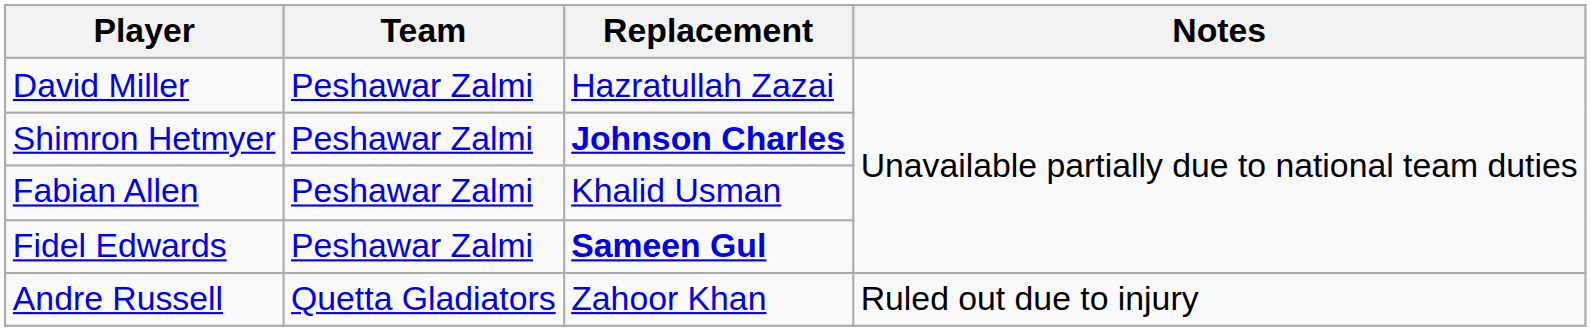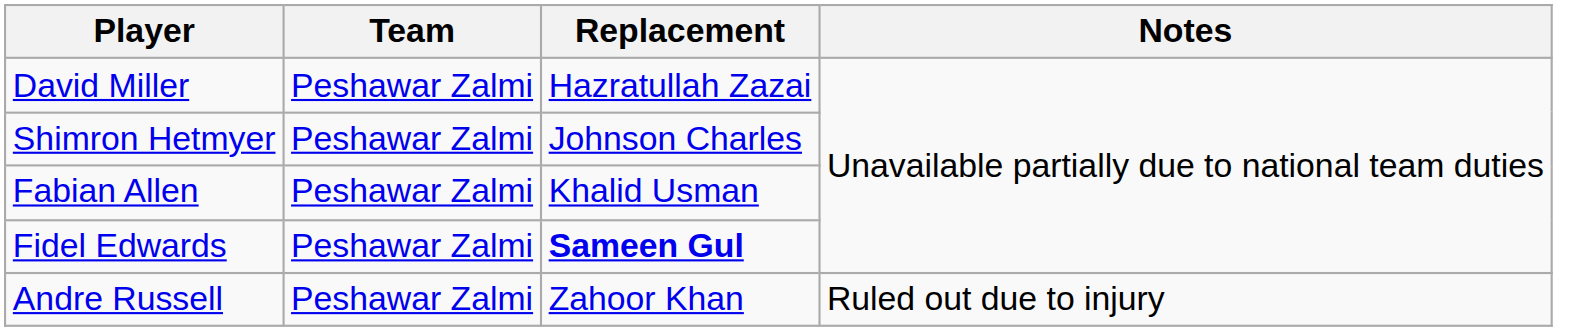Shimron Hetmyer | Replacement: bold -> normal
Andre Russell | Team: Quetta Gladiators -> Peshawar Zalmi
